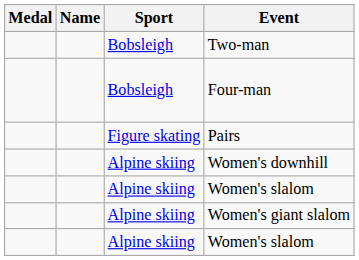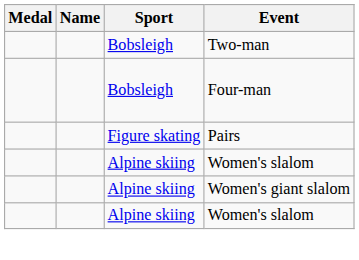- row: Alpine skiing | Women's downhill
